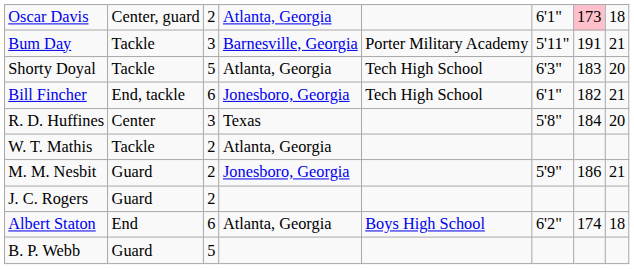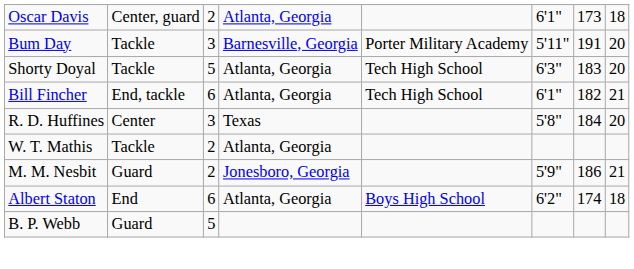Oscar Davis | column 7: pink background -> no background
Bum Day | column 8: 21 -> 20
Bill Fincher | column 4: Jonesboro, Georgia -> Atlanta, Georgia
- row: J. C. Rogers | Guard | 2
